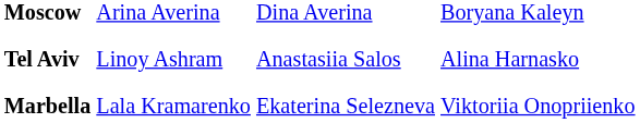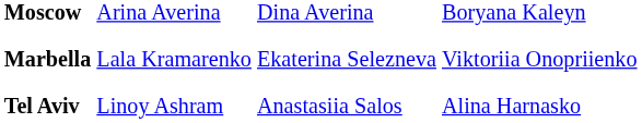rows swapped: Tel Aviv <-> Marbella
